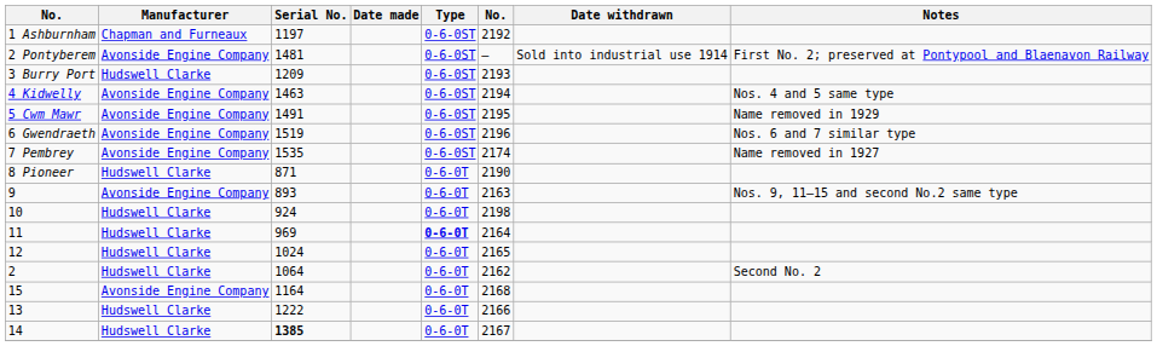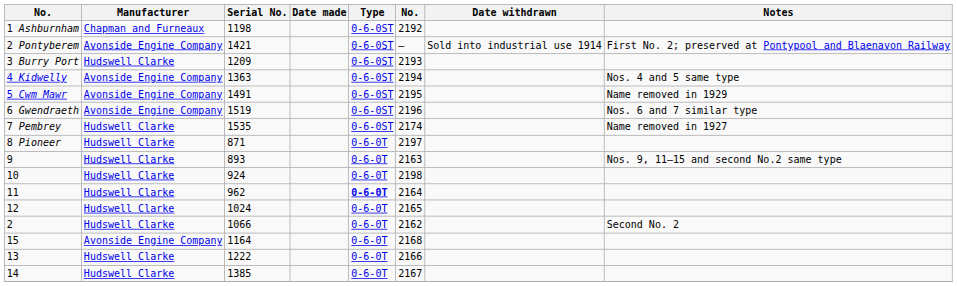1 Ashburnham | Serial No.: 1197 -> 1198
2 Pontyberem | Serial No.: 1481 -> 1421
4 Kidwelly | Serial No.: 1463 -> 1363
7 Pembrey | Manufacturer: Avonside Engine Company -> Hudswell Clarke
8 Pioneer | column 6: 2190 -> 2197
9 | Manufacturer: Avonside Engine Company -> Hudswell Clarke
11 | Serial No.: 969 -> 962
2 | Serial No.: 1064 -> 1066
14 | Serial No.: bold -> normal
